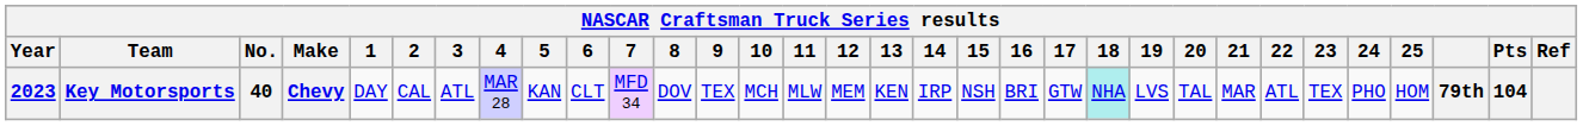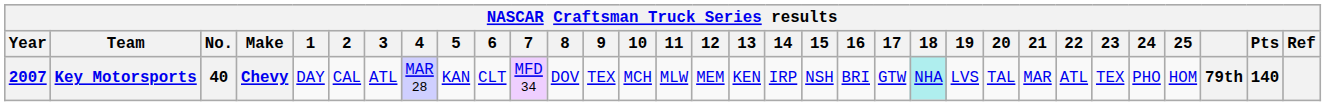Key Motorsports | Year: 2023 -> 2007
Key Motorsports | Pts: 104 -> 140
